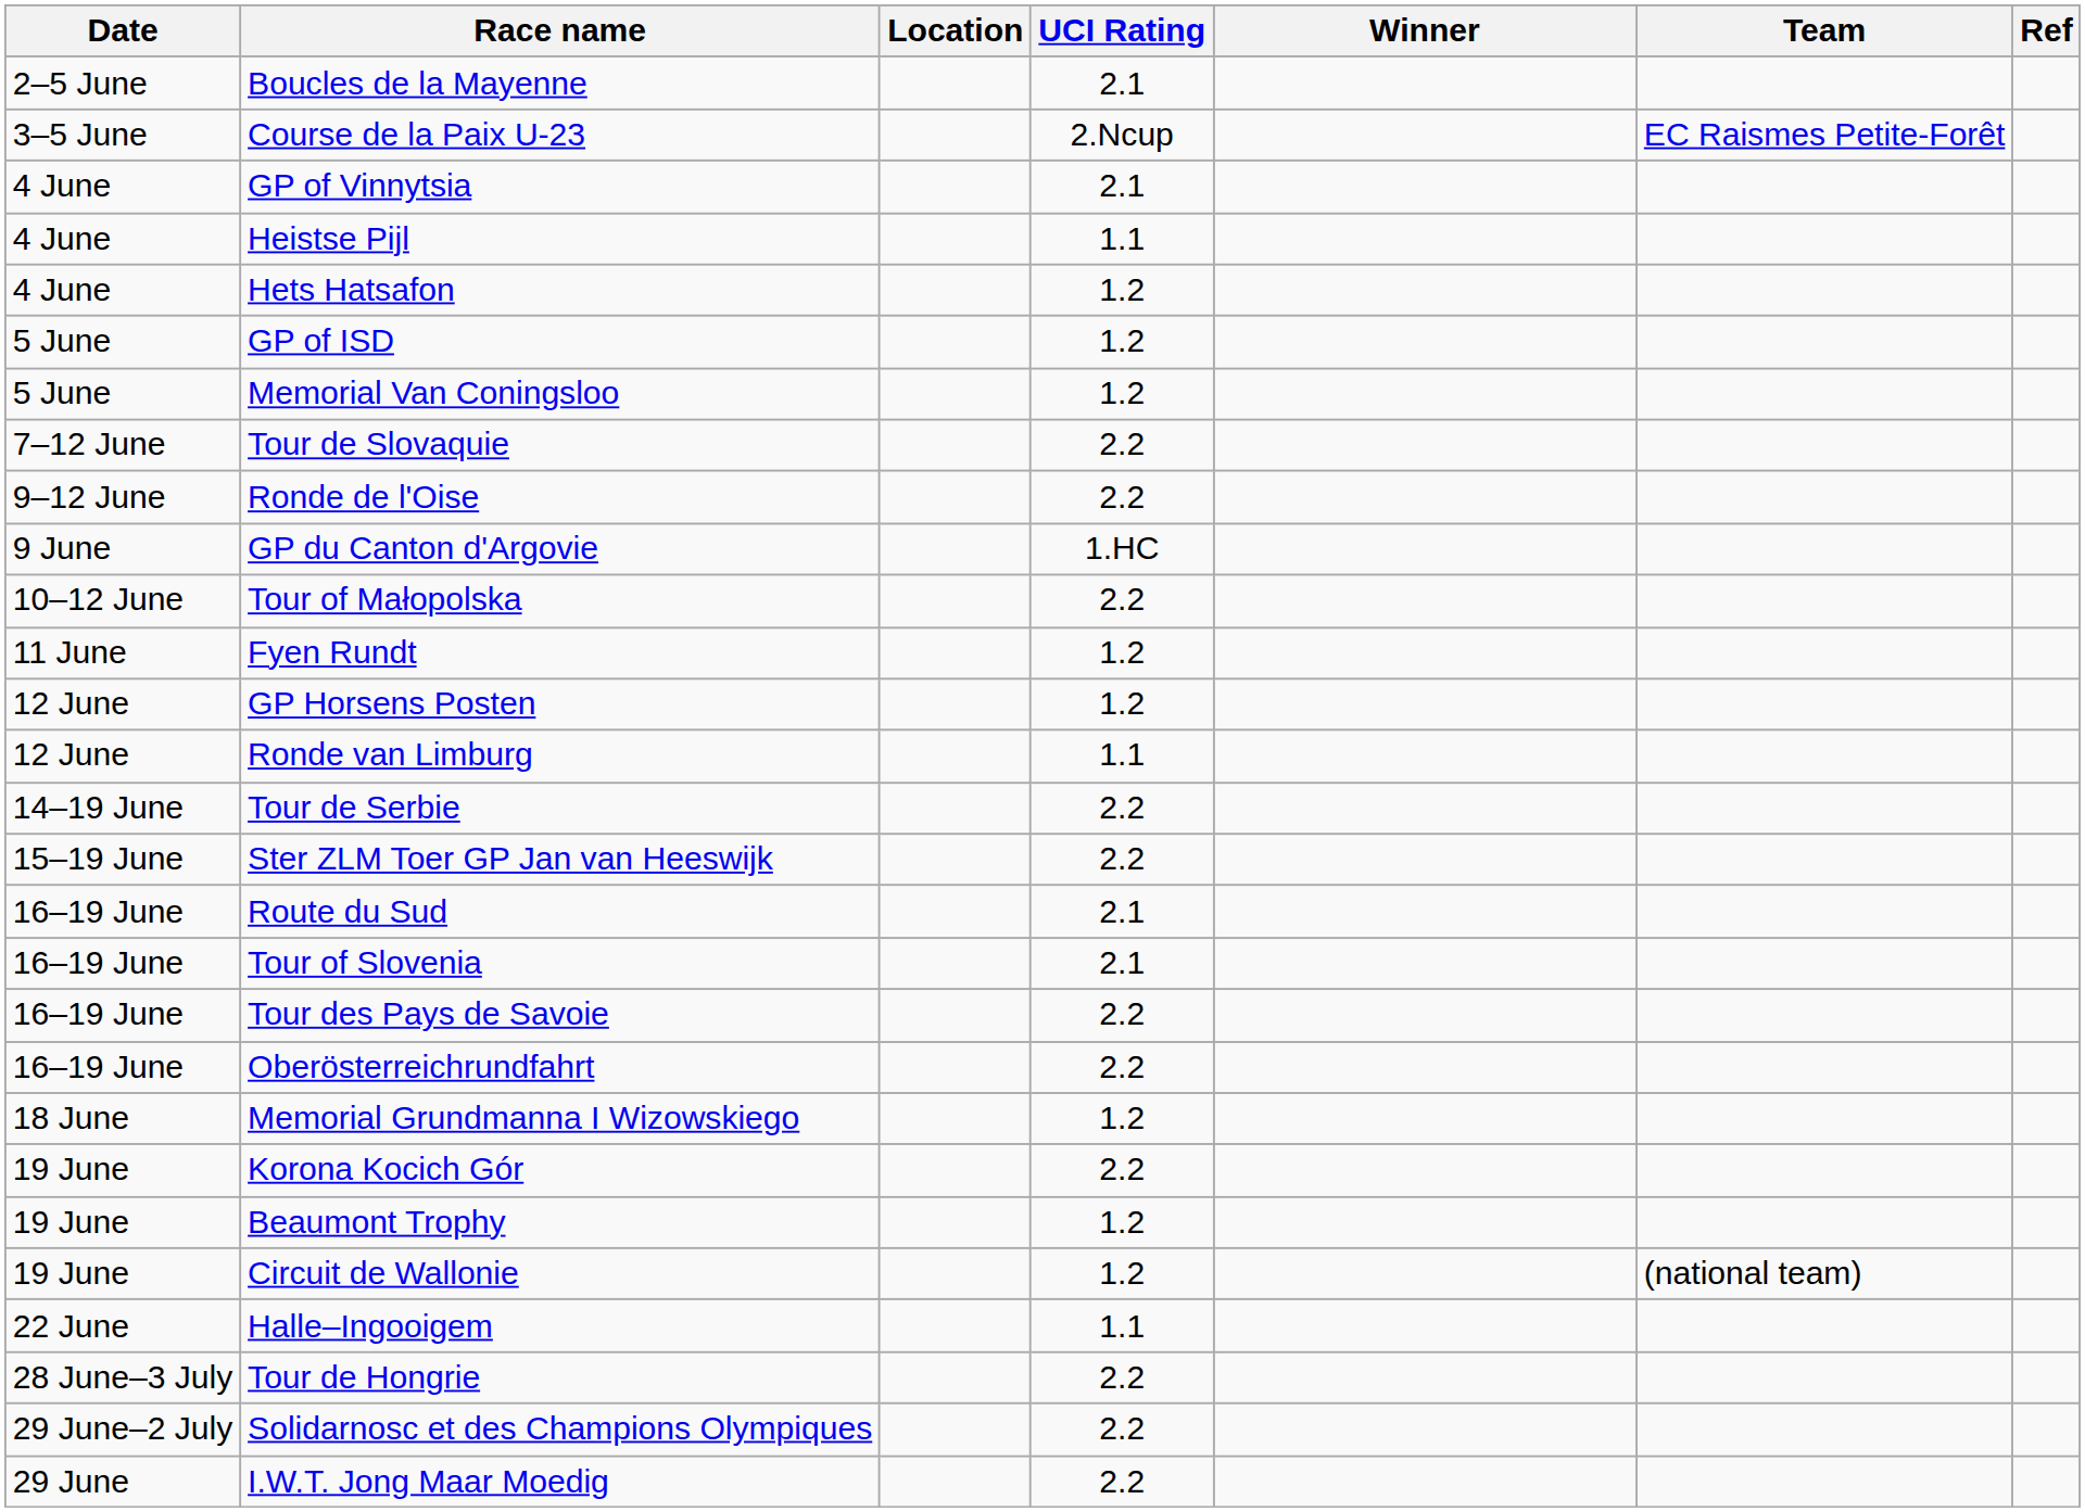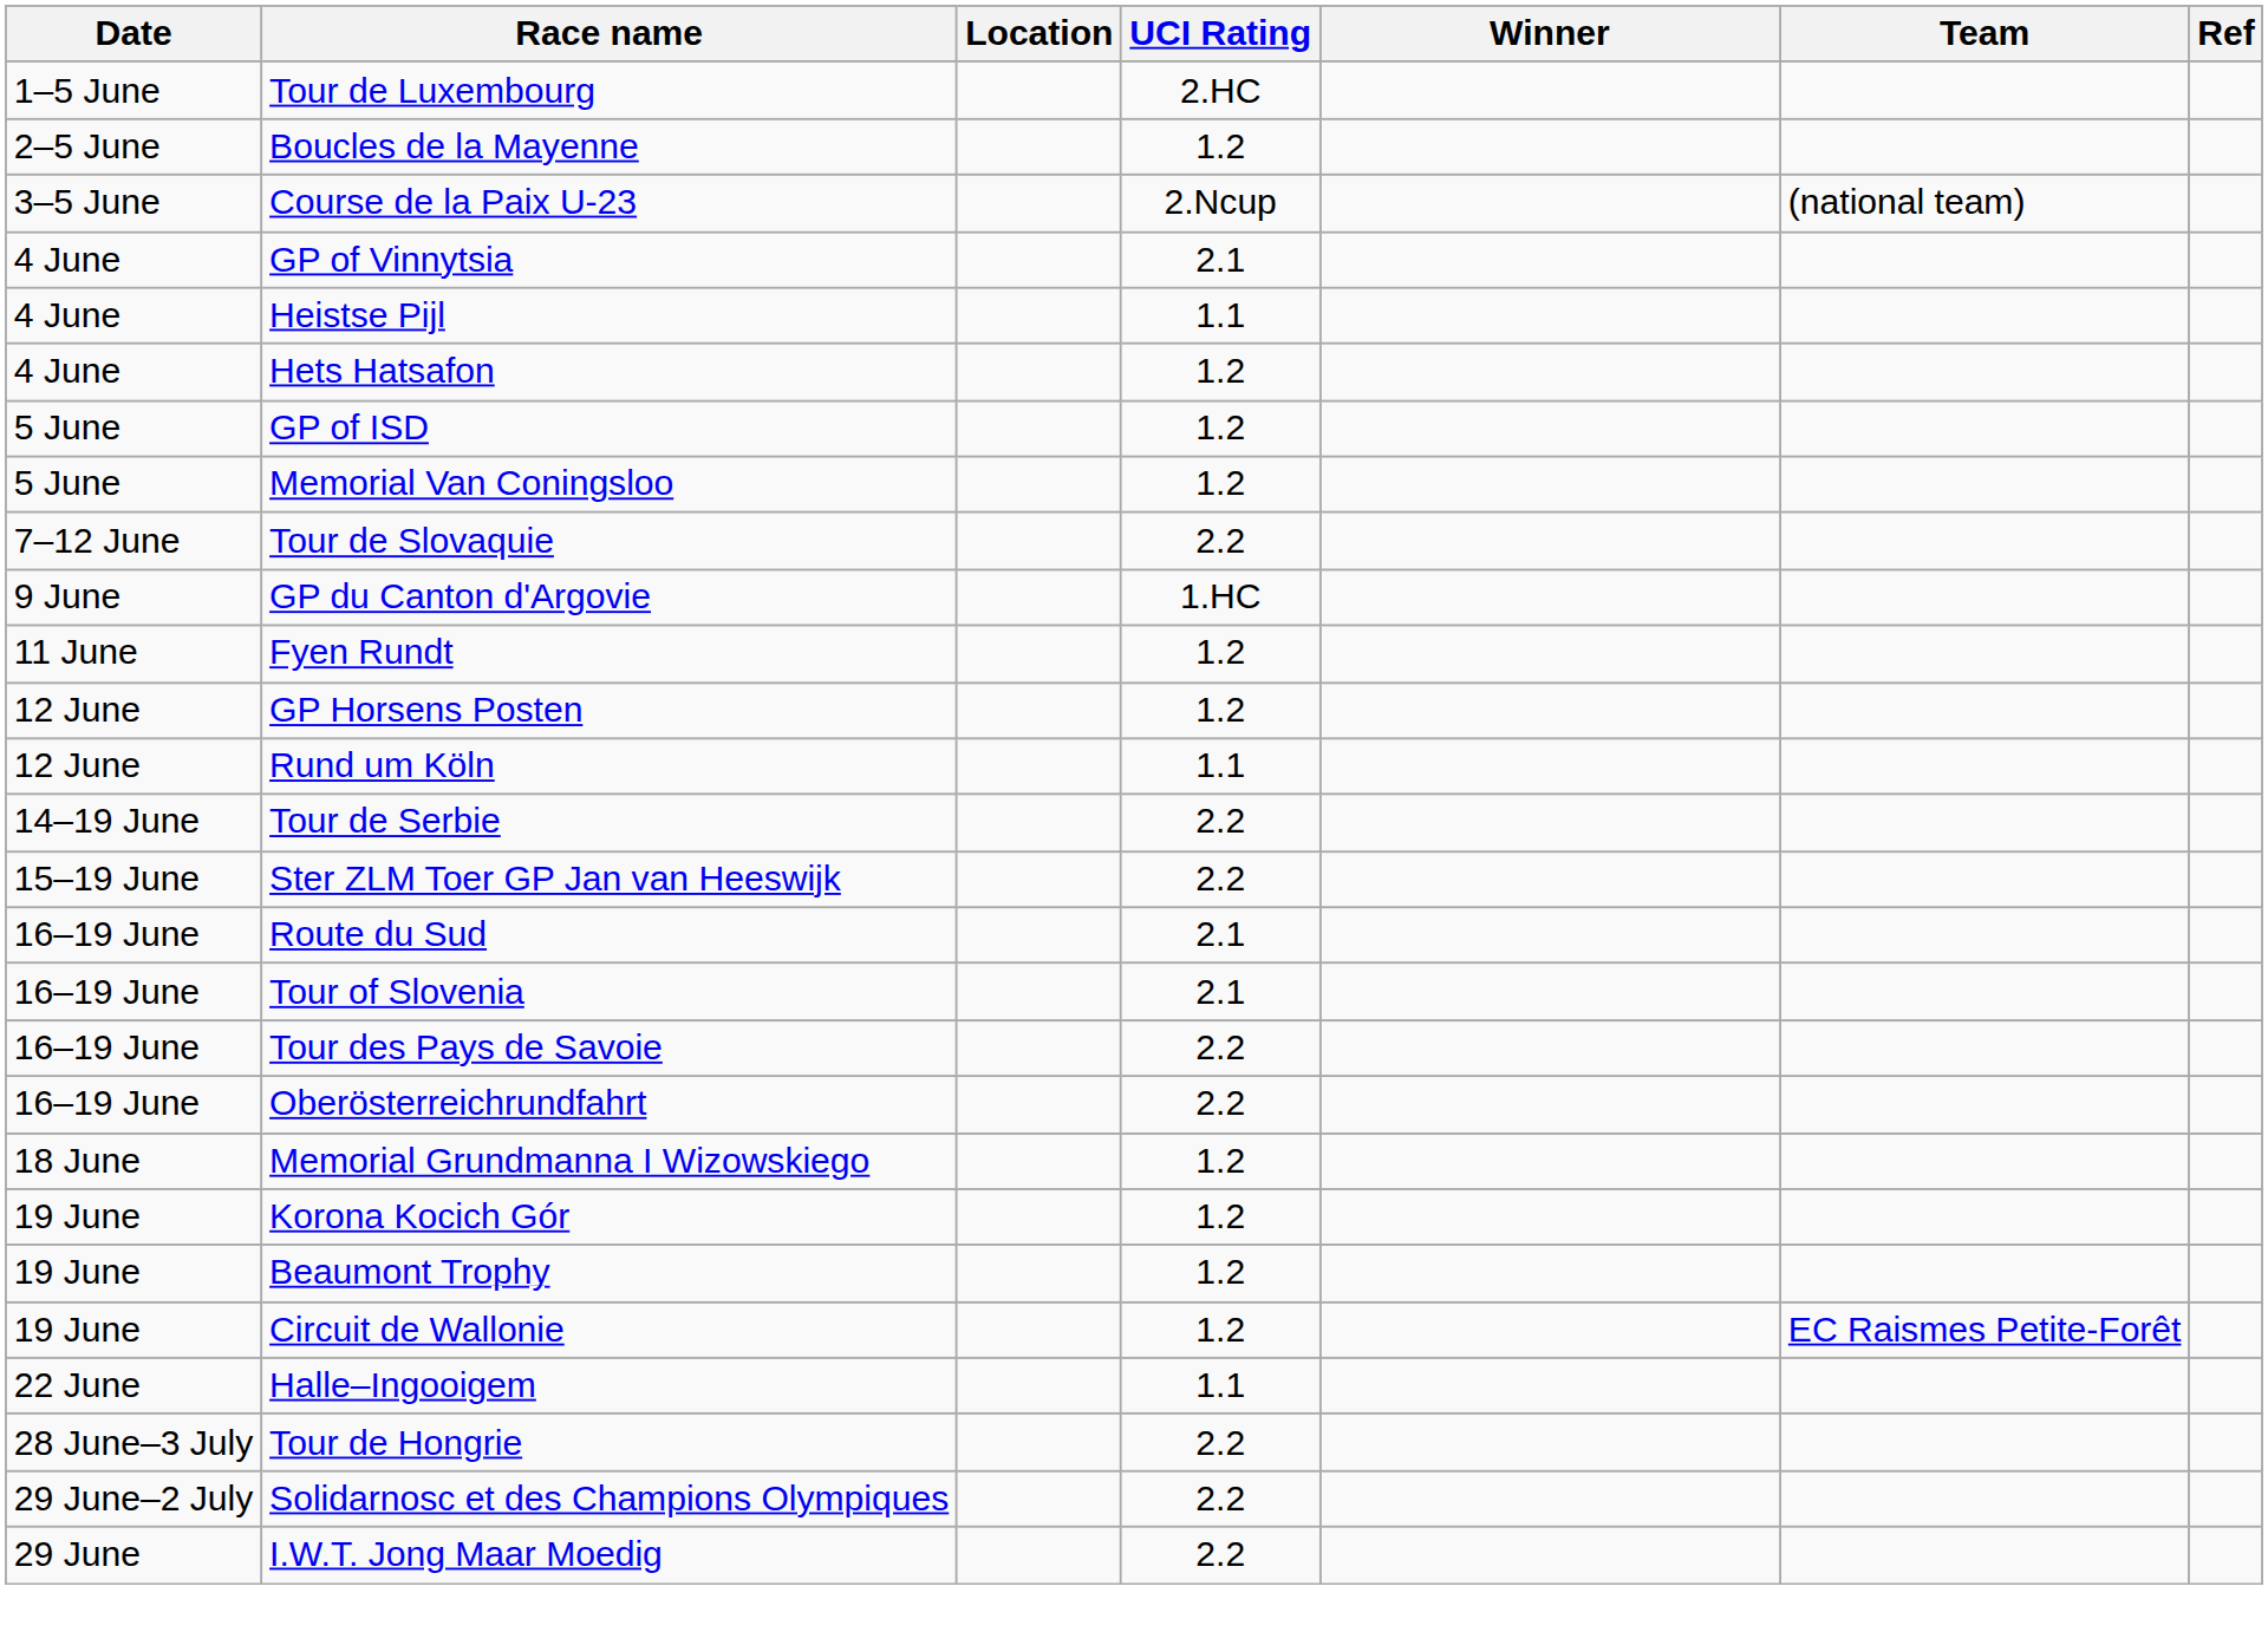+ row: 1–5 June | Tour de Luxembourg | 2.HC
Boucles de la Mayenne | UCI Rating: 2.1 -> 1.2
Course de la Paix U-23 | Team: EC Raismes Petite-Forêt -> (national team)
- row: 9–12 June | Ronde de l'Oise | 2.2
- row: 10–12 June | Tour of Małopolska | 2.2
- row: 12 June | Ronde van Limburg | 1.1
+ row: 12 June | Rund um Köln | 1.1
Korona Kocich Gór | UCI Rating: 2.2 -> 1.2
Circuit de Wallonie | Team: (national team) -> EC Raismes Petite-Forêt
